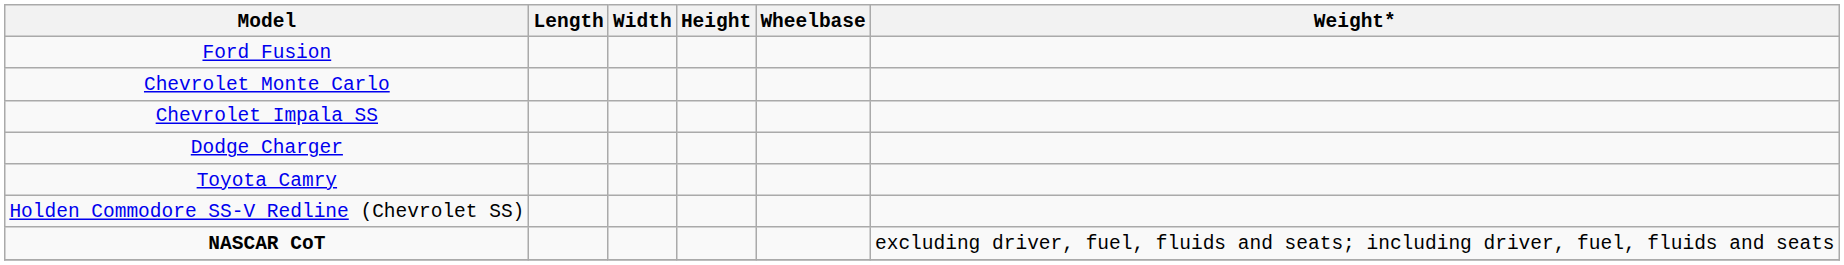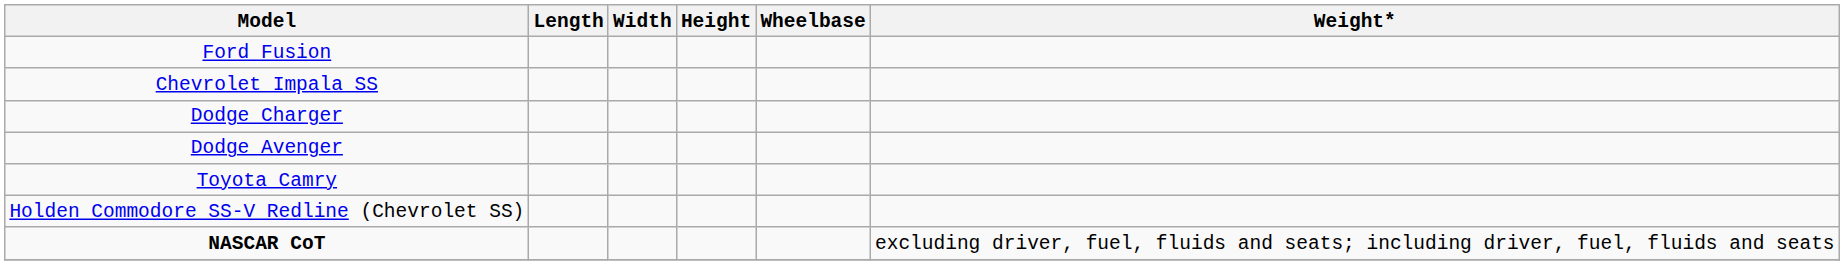- row: Chevrolet Monte Carlo
+ row: Dodge Avenger
